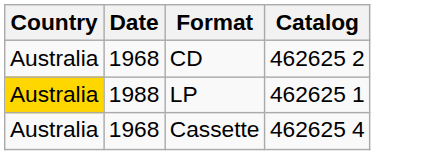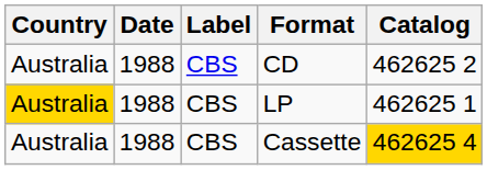+ column: Label | CBS | CBS | CBS
CD | Date: 1968 -> 1988
Cassette | Date: 1968 -> 1988
Cassette | Catalog: no background -> gold background
